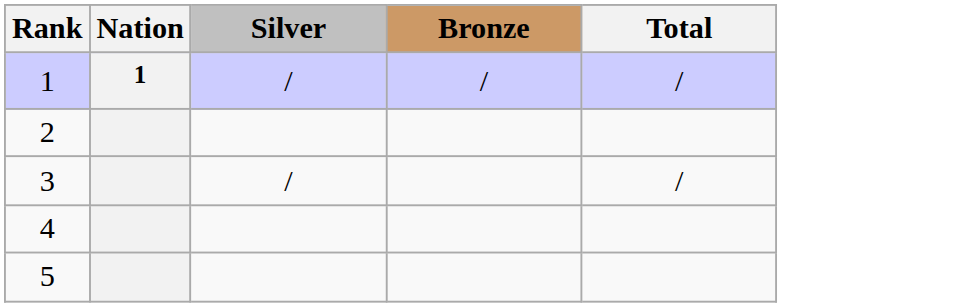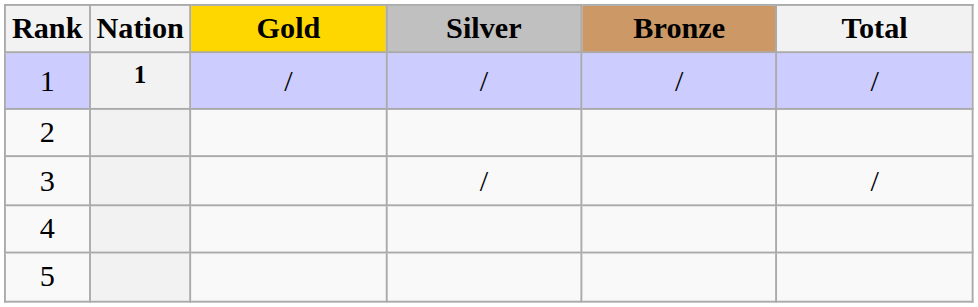+ column: Gold | /
